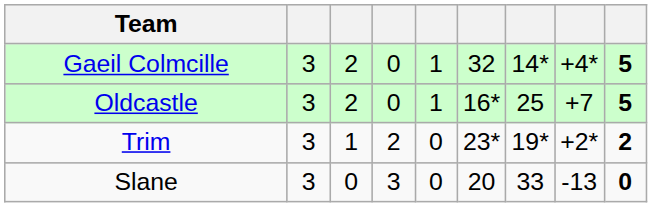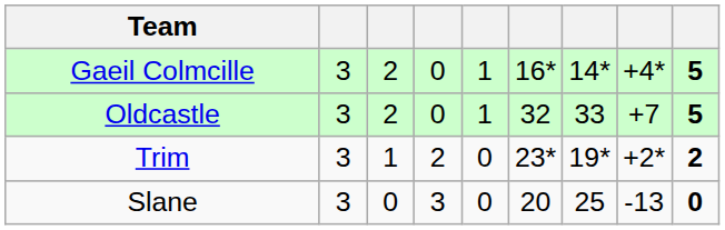Gaeil Colmcille | column 6: 32 -> 16*
Oldcastle | column 6: 16* -> 32
Oldcastle | column 7: 25 -> 33
Slane | column 7: 33 -> 25
